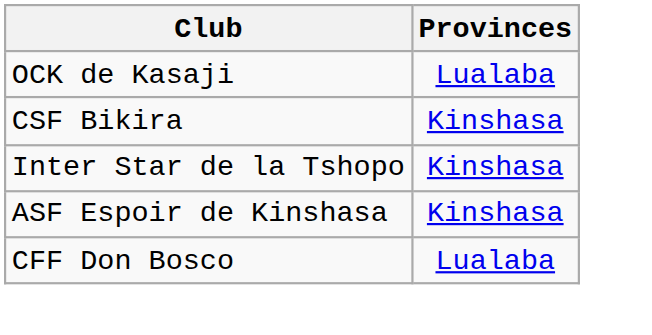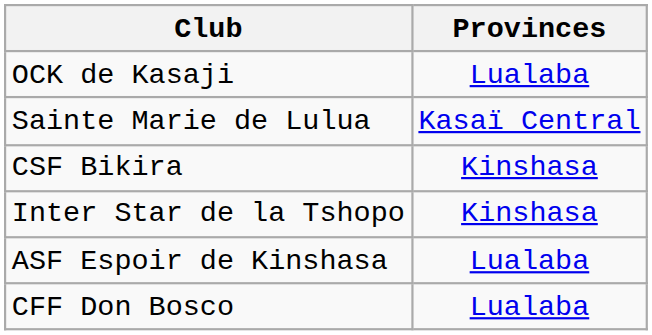+ row: Sainte Marie de Lulua | Kasaï Central
ASF Espoir de Kinshasa | Provinces: Kinshasa -> Lualaba
